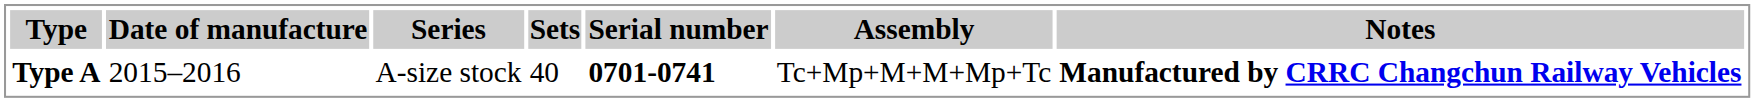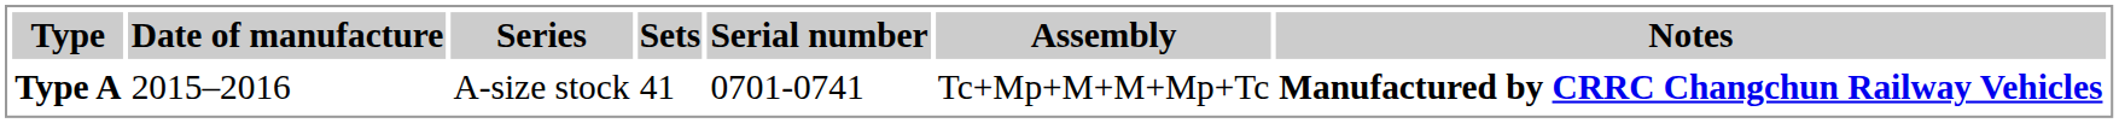Type A | Sets: 40 -> 41
Type A | Serial number: bold -> normal
